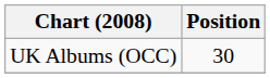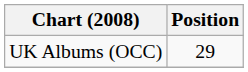UK Albums (OCC) | Position: 30 -> 29
